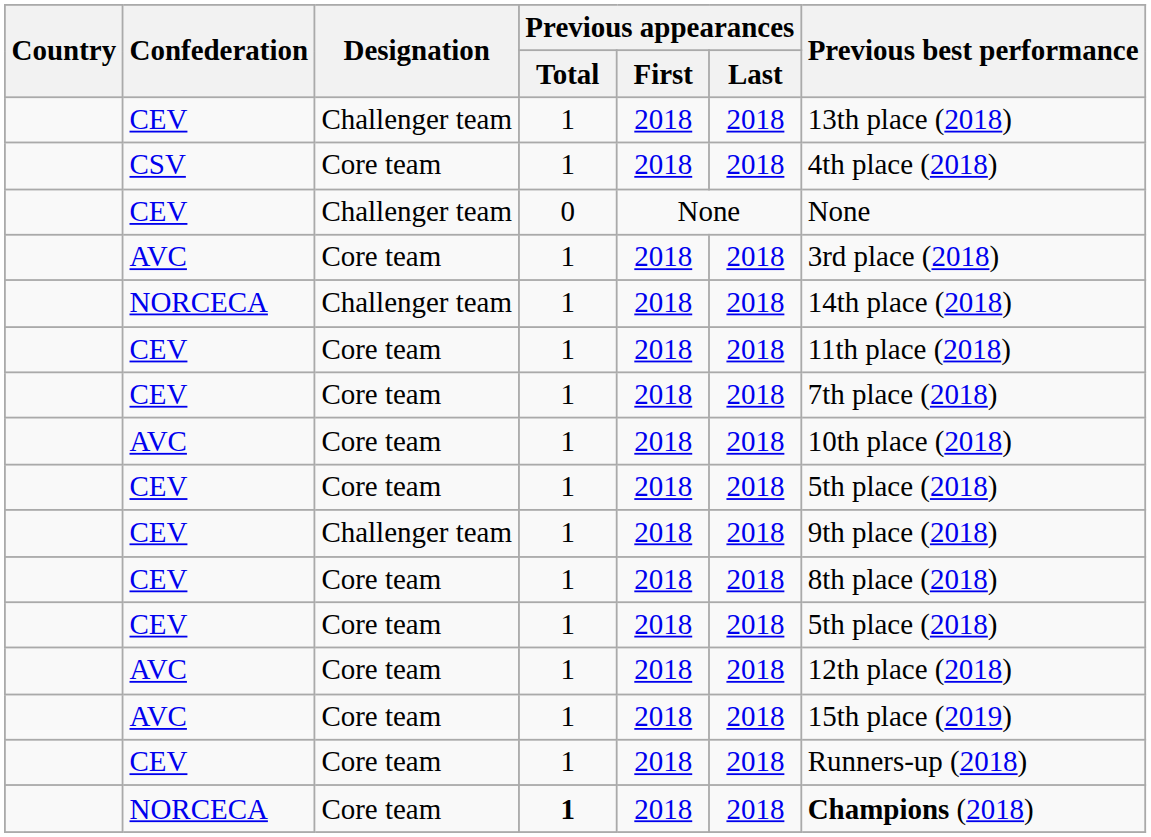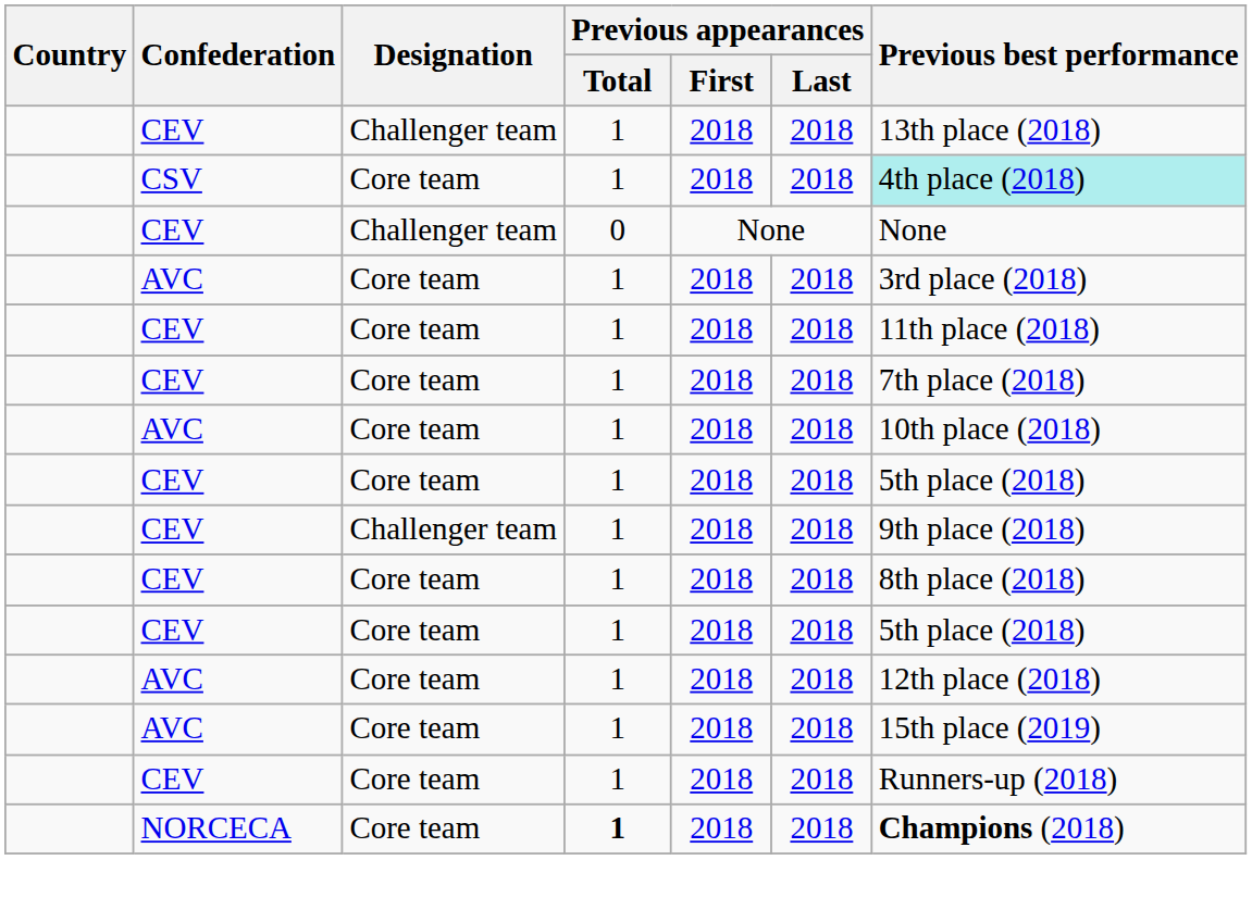CSV | Previous best performance: no background -> paleturquoise background
- row: NORCECA | Challenger team | 1 | 2018 | 2018 | 14th place (2018)
